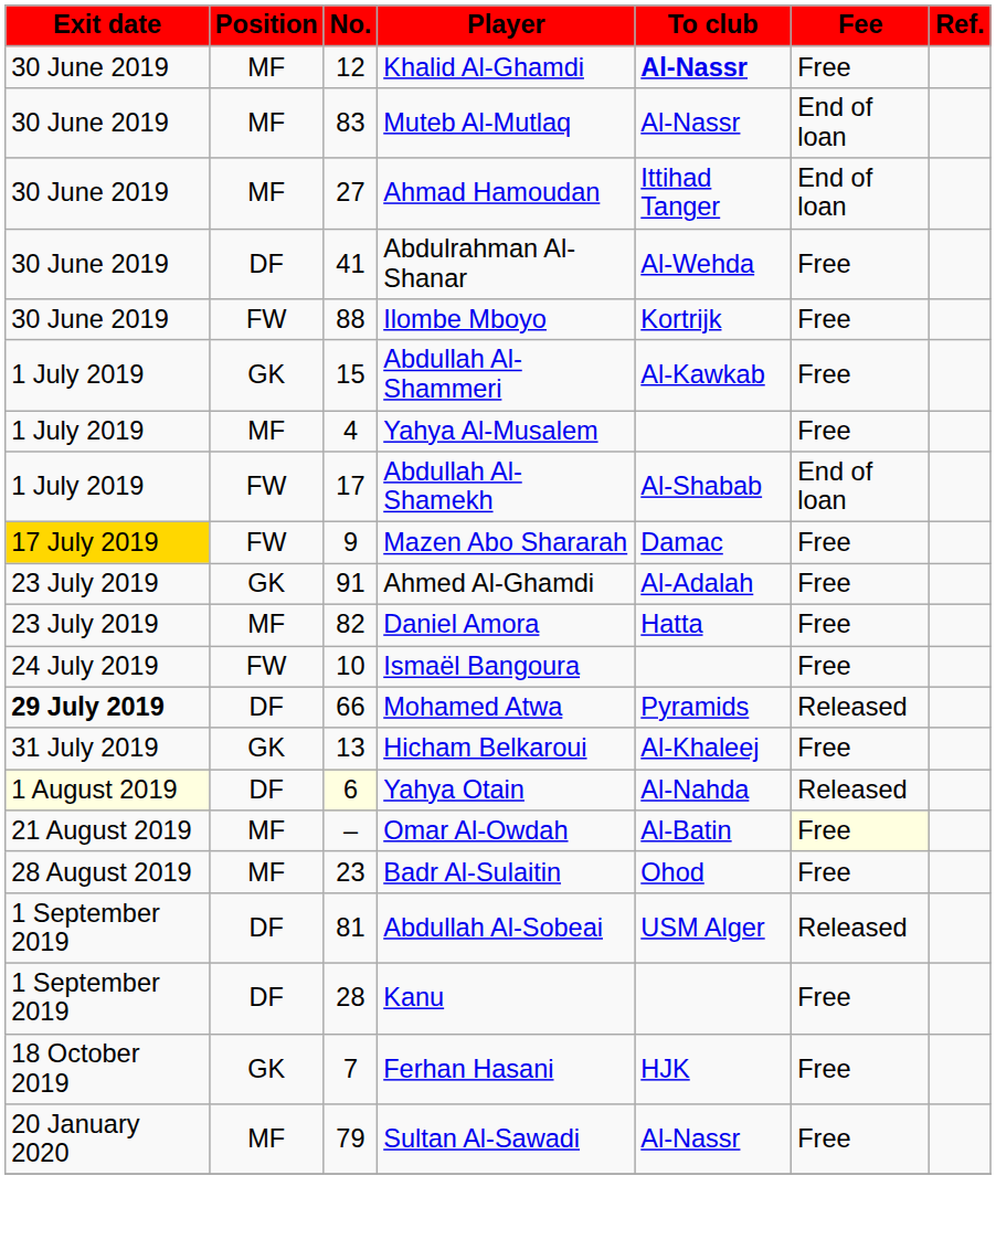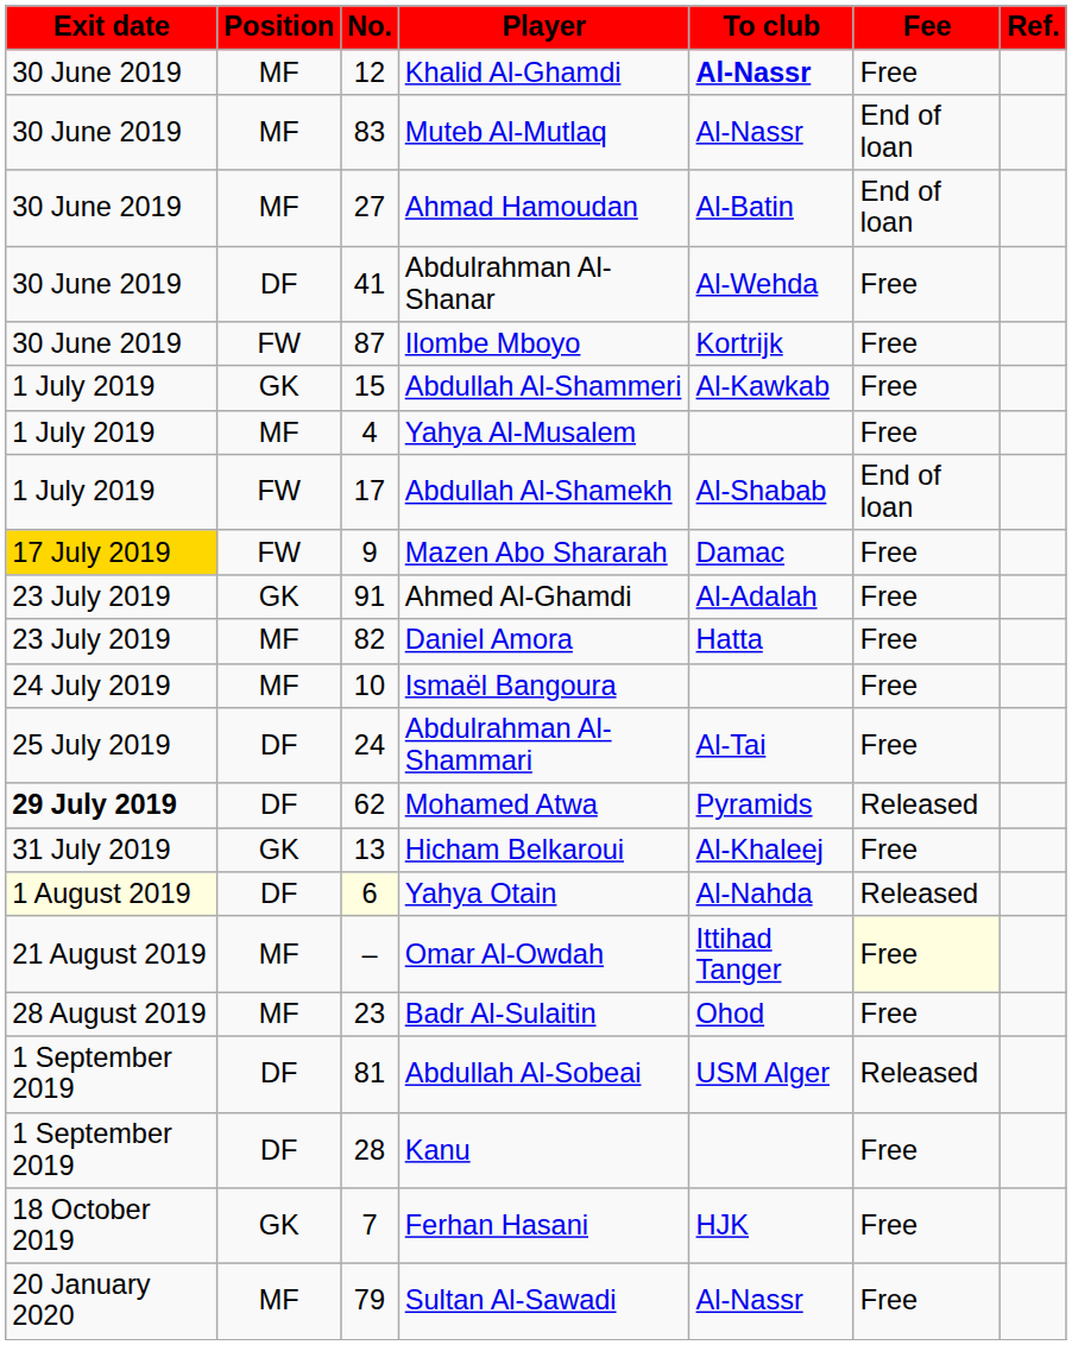Ahmad Hamoudan | To club: Ittihad Tanger -> Al-Batin
Ilombe Mboyo | No.: 88 -> 87
Ismaël Bangoura | Position: FW -> MF
+ row: 25 July 2019 | DF | 24 | Abdulrahman Al-Shammari | Al-Tai | Free
Mohamed Atwa | No.: 66 -> 62
Omar Al-Owdah | To club: Al-Batin -> Ittihad Tanger
